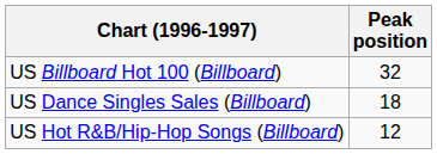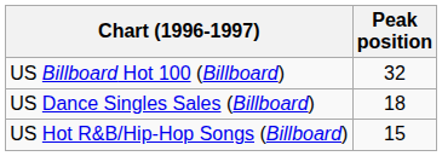US Hot R&B/Hip-Hop Songs (Billboard) | Peak position: 12 -> 15
